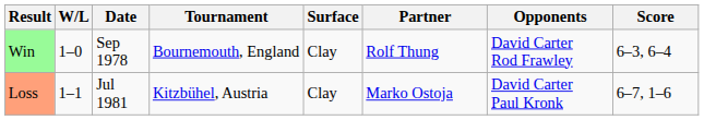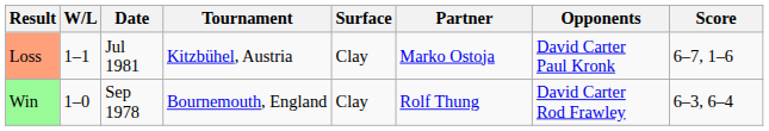rows swapped: Win <-> Loss
